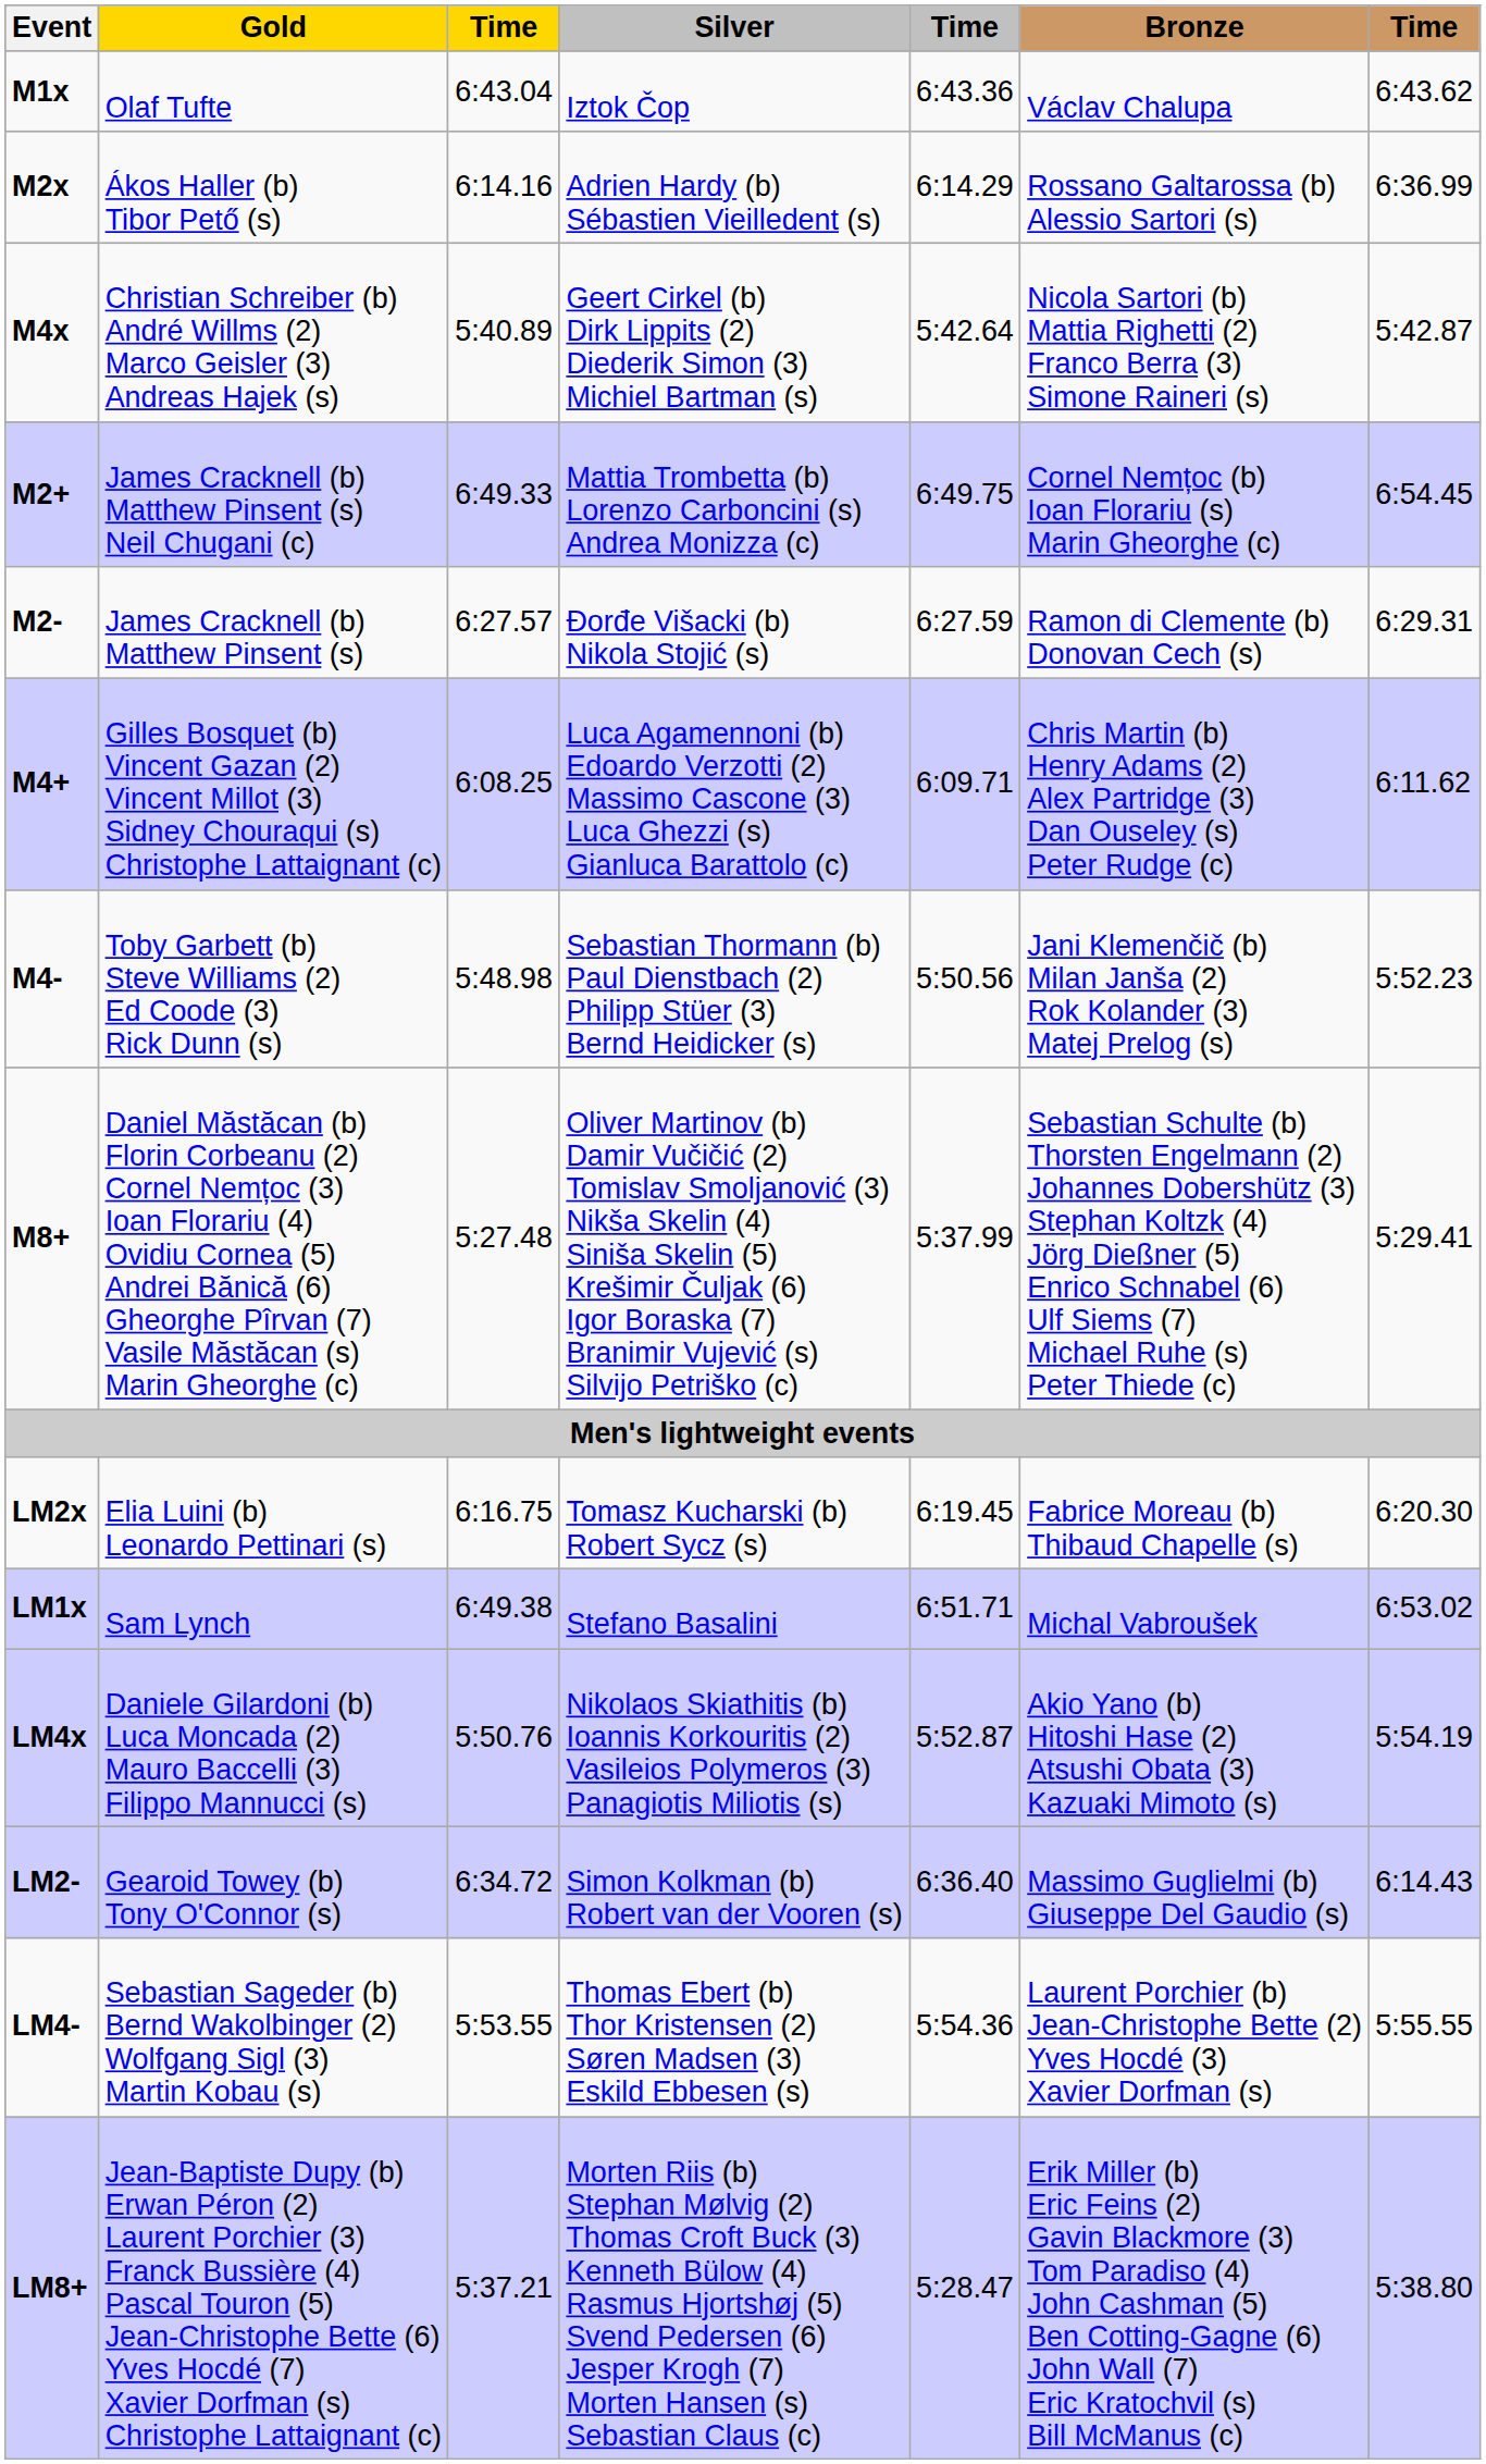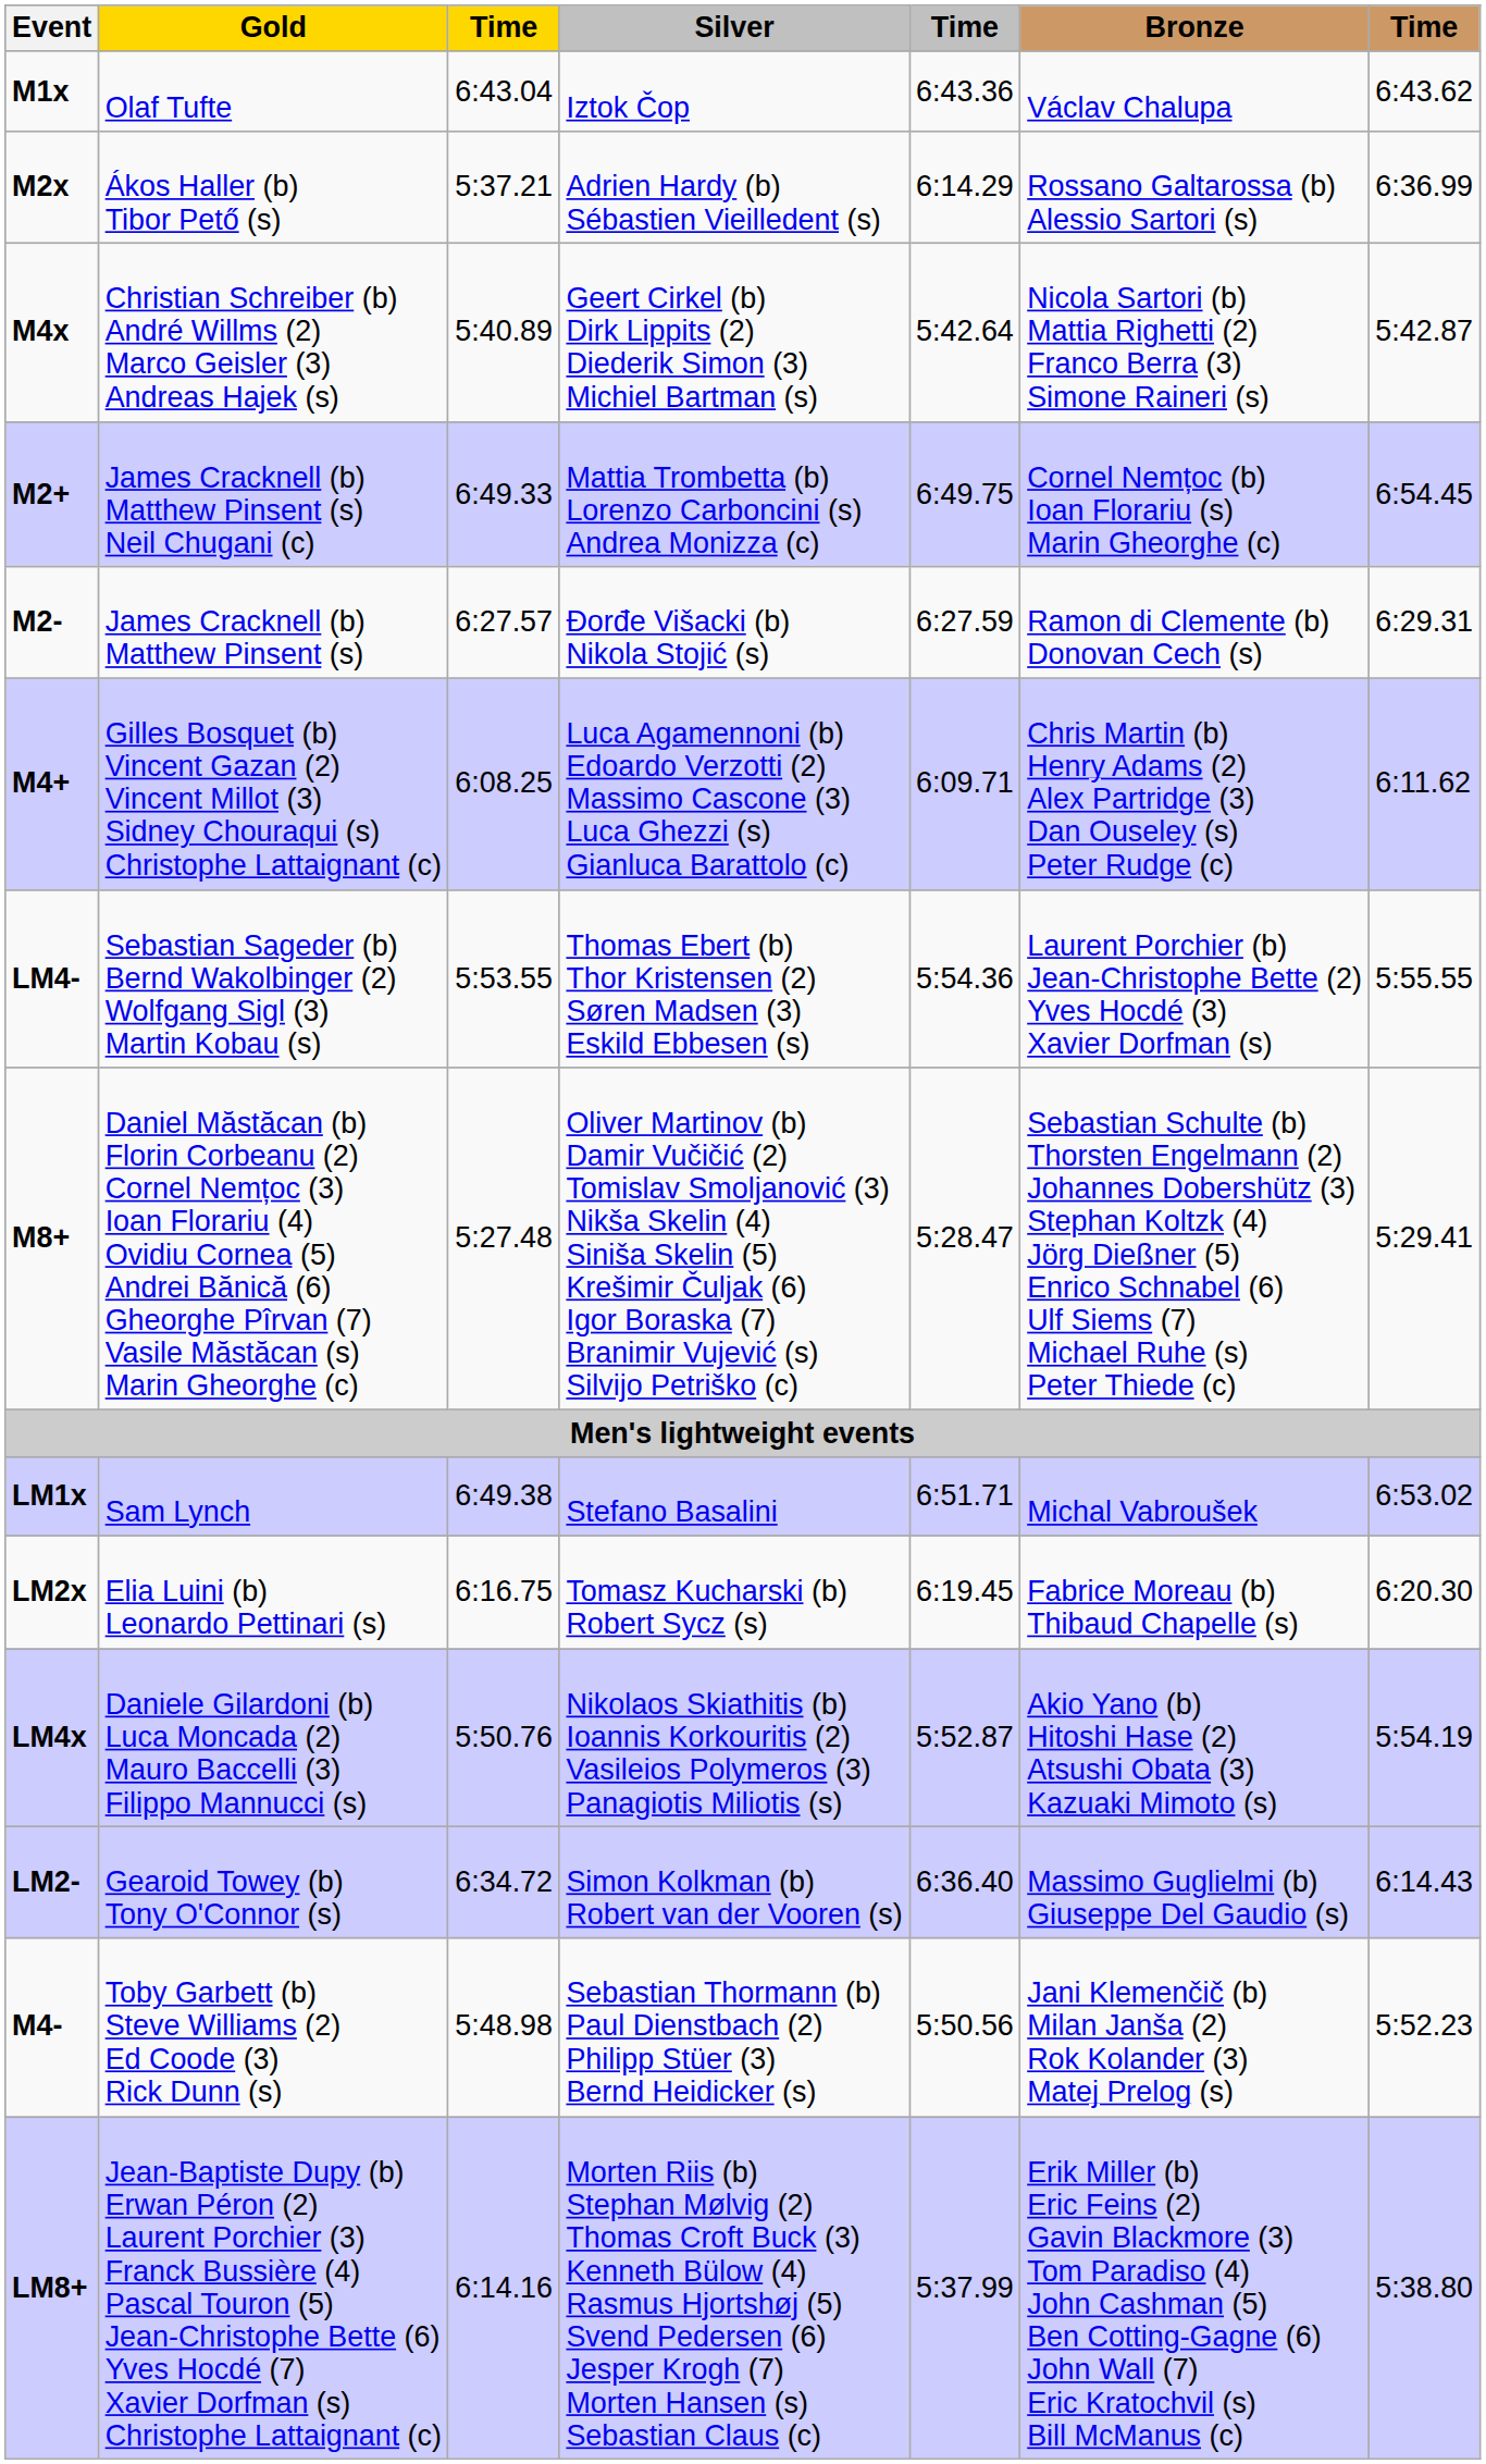M2x | column 3: 6:14.16 -> 5:37.21
rows swapped: M4- <-> LM4-
M8+ | column 5: 5:37.99 -> 5:28.47
rows swapped: LM1x <-> LM2x
LM8+ | column 3: 5:37.21 -> 6:14.16
LM8+ | column 5: 5:28.47 -> 5:37.99
